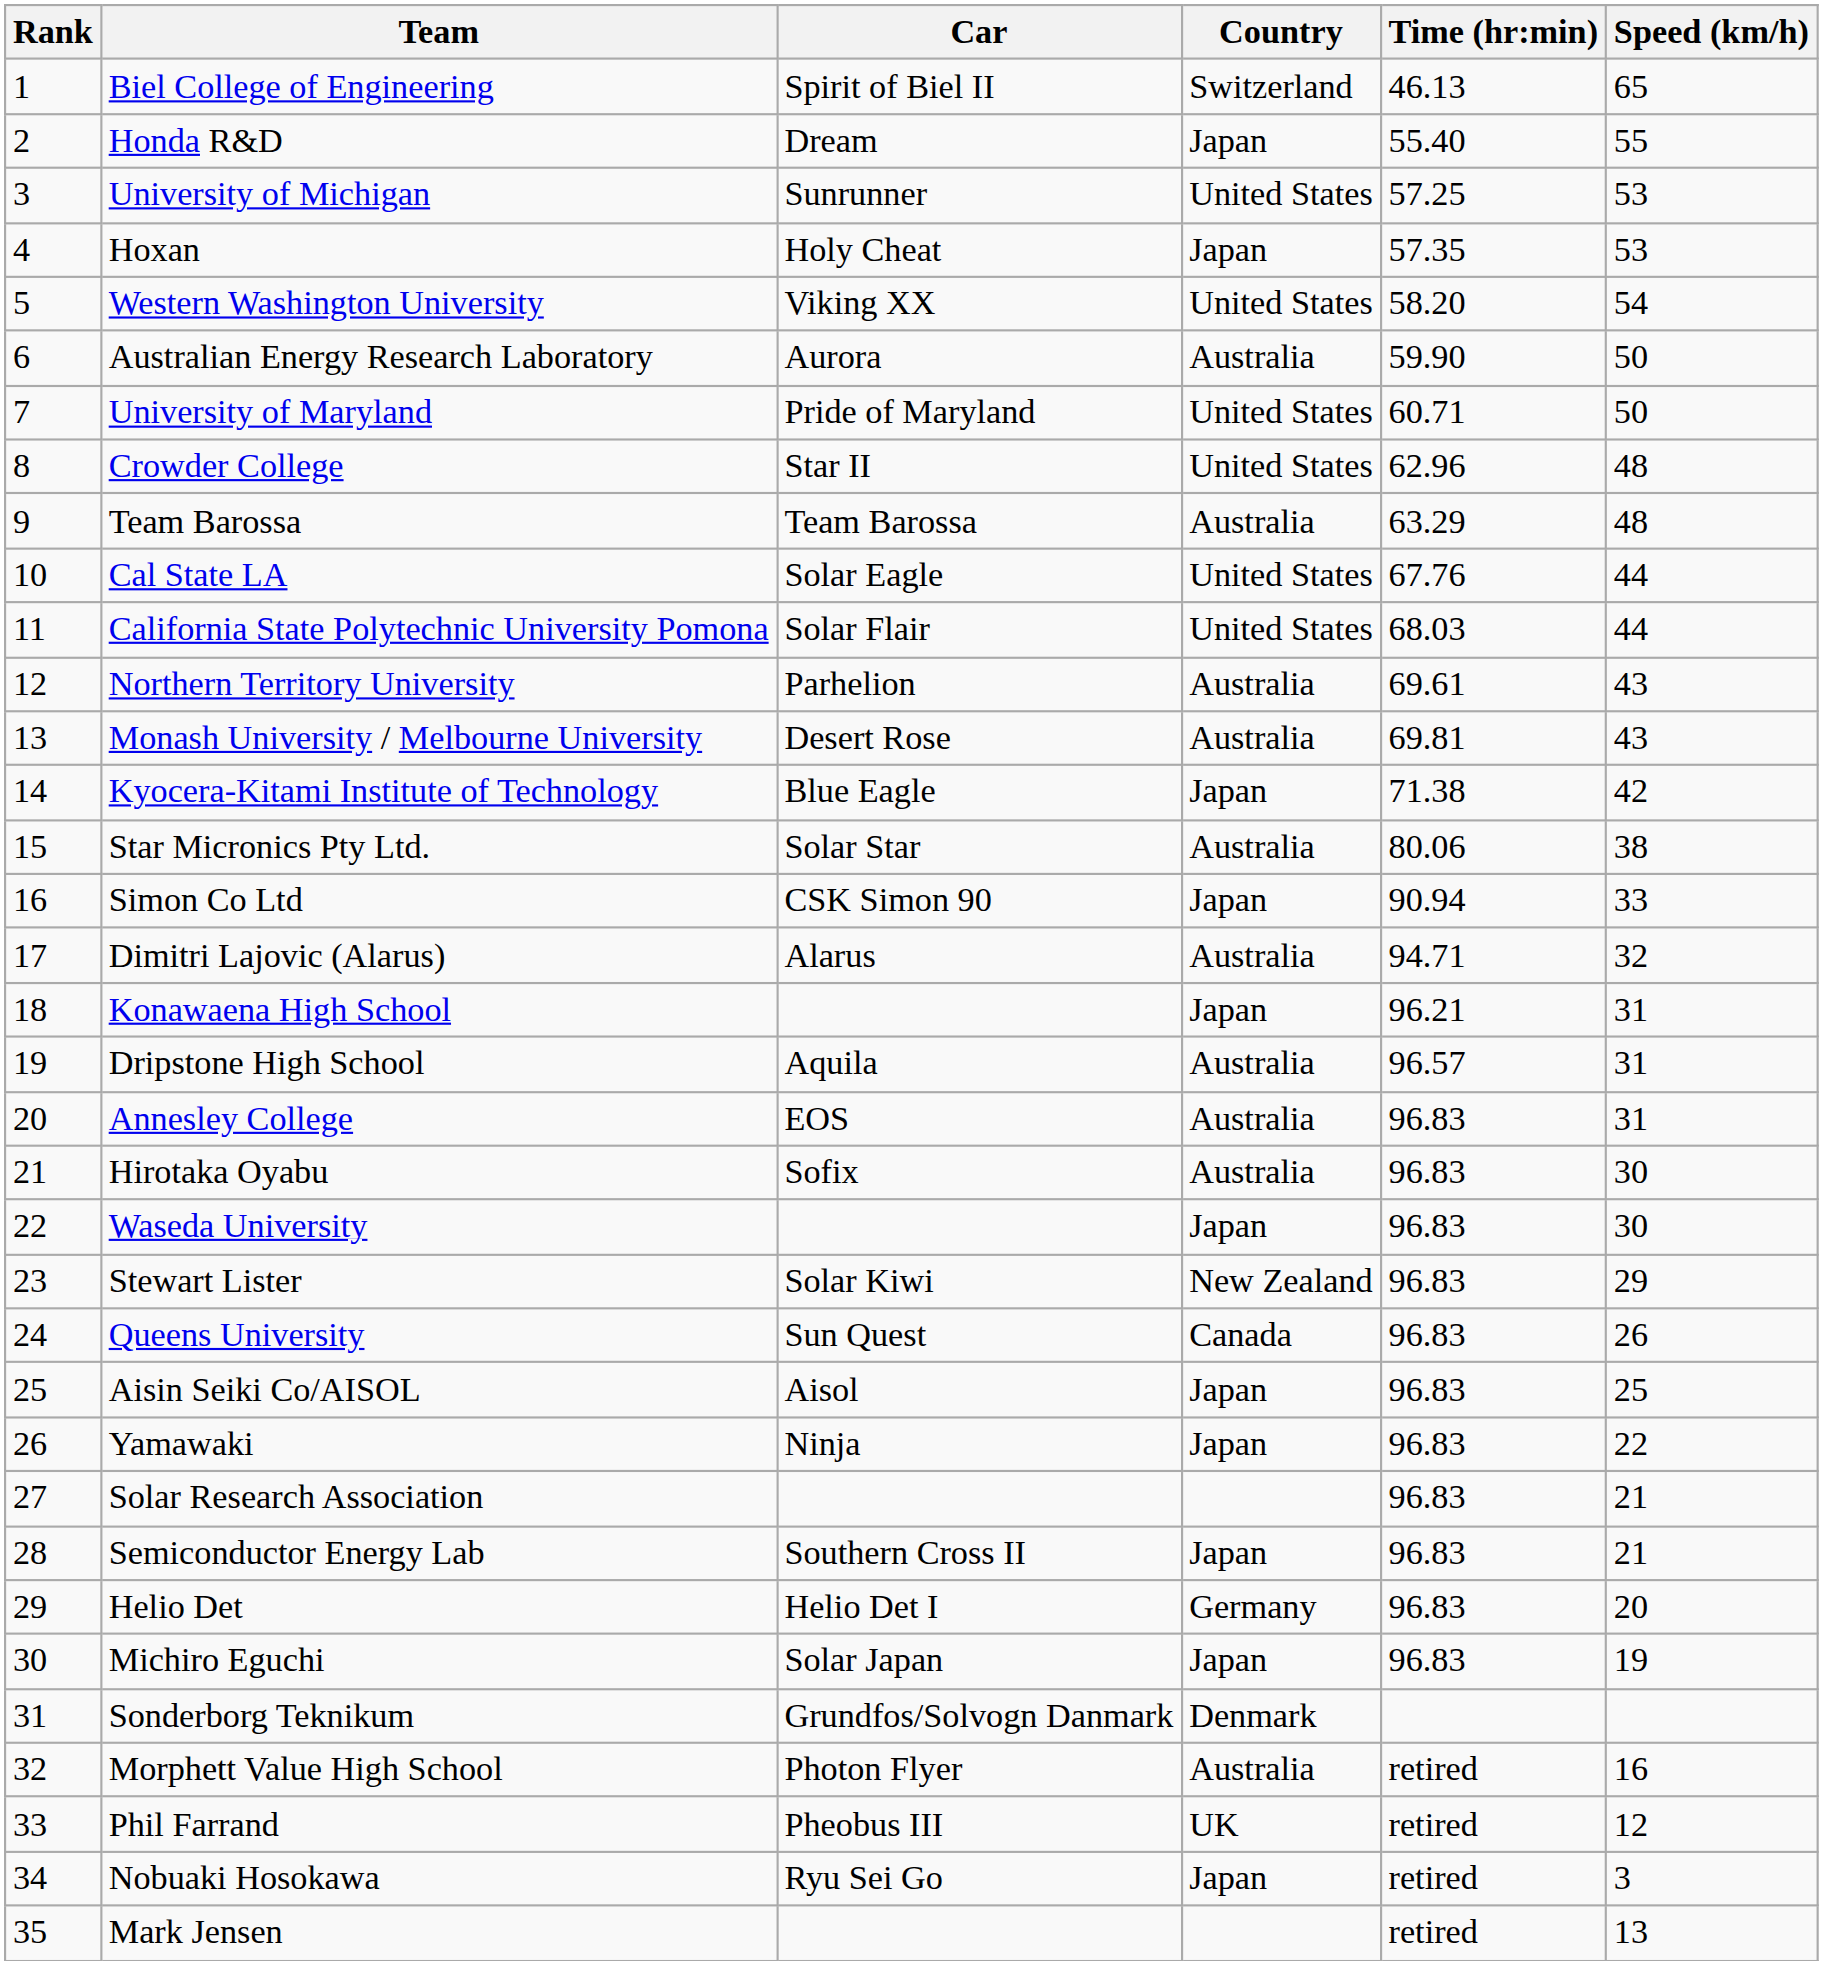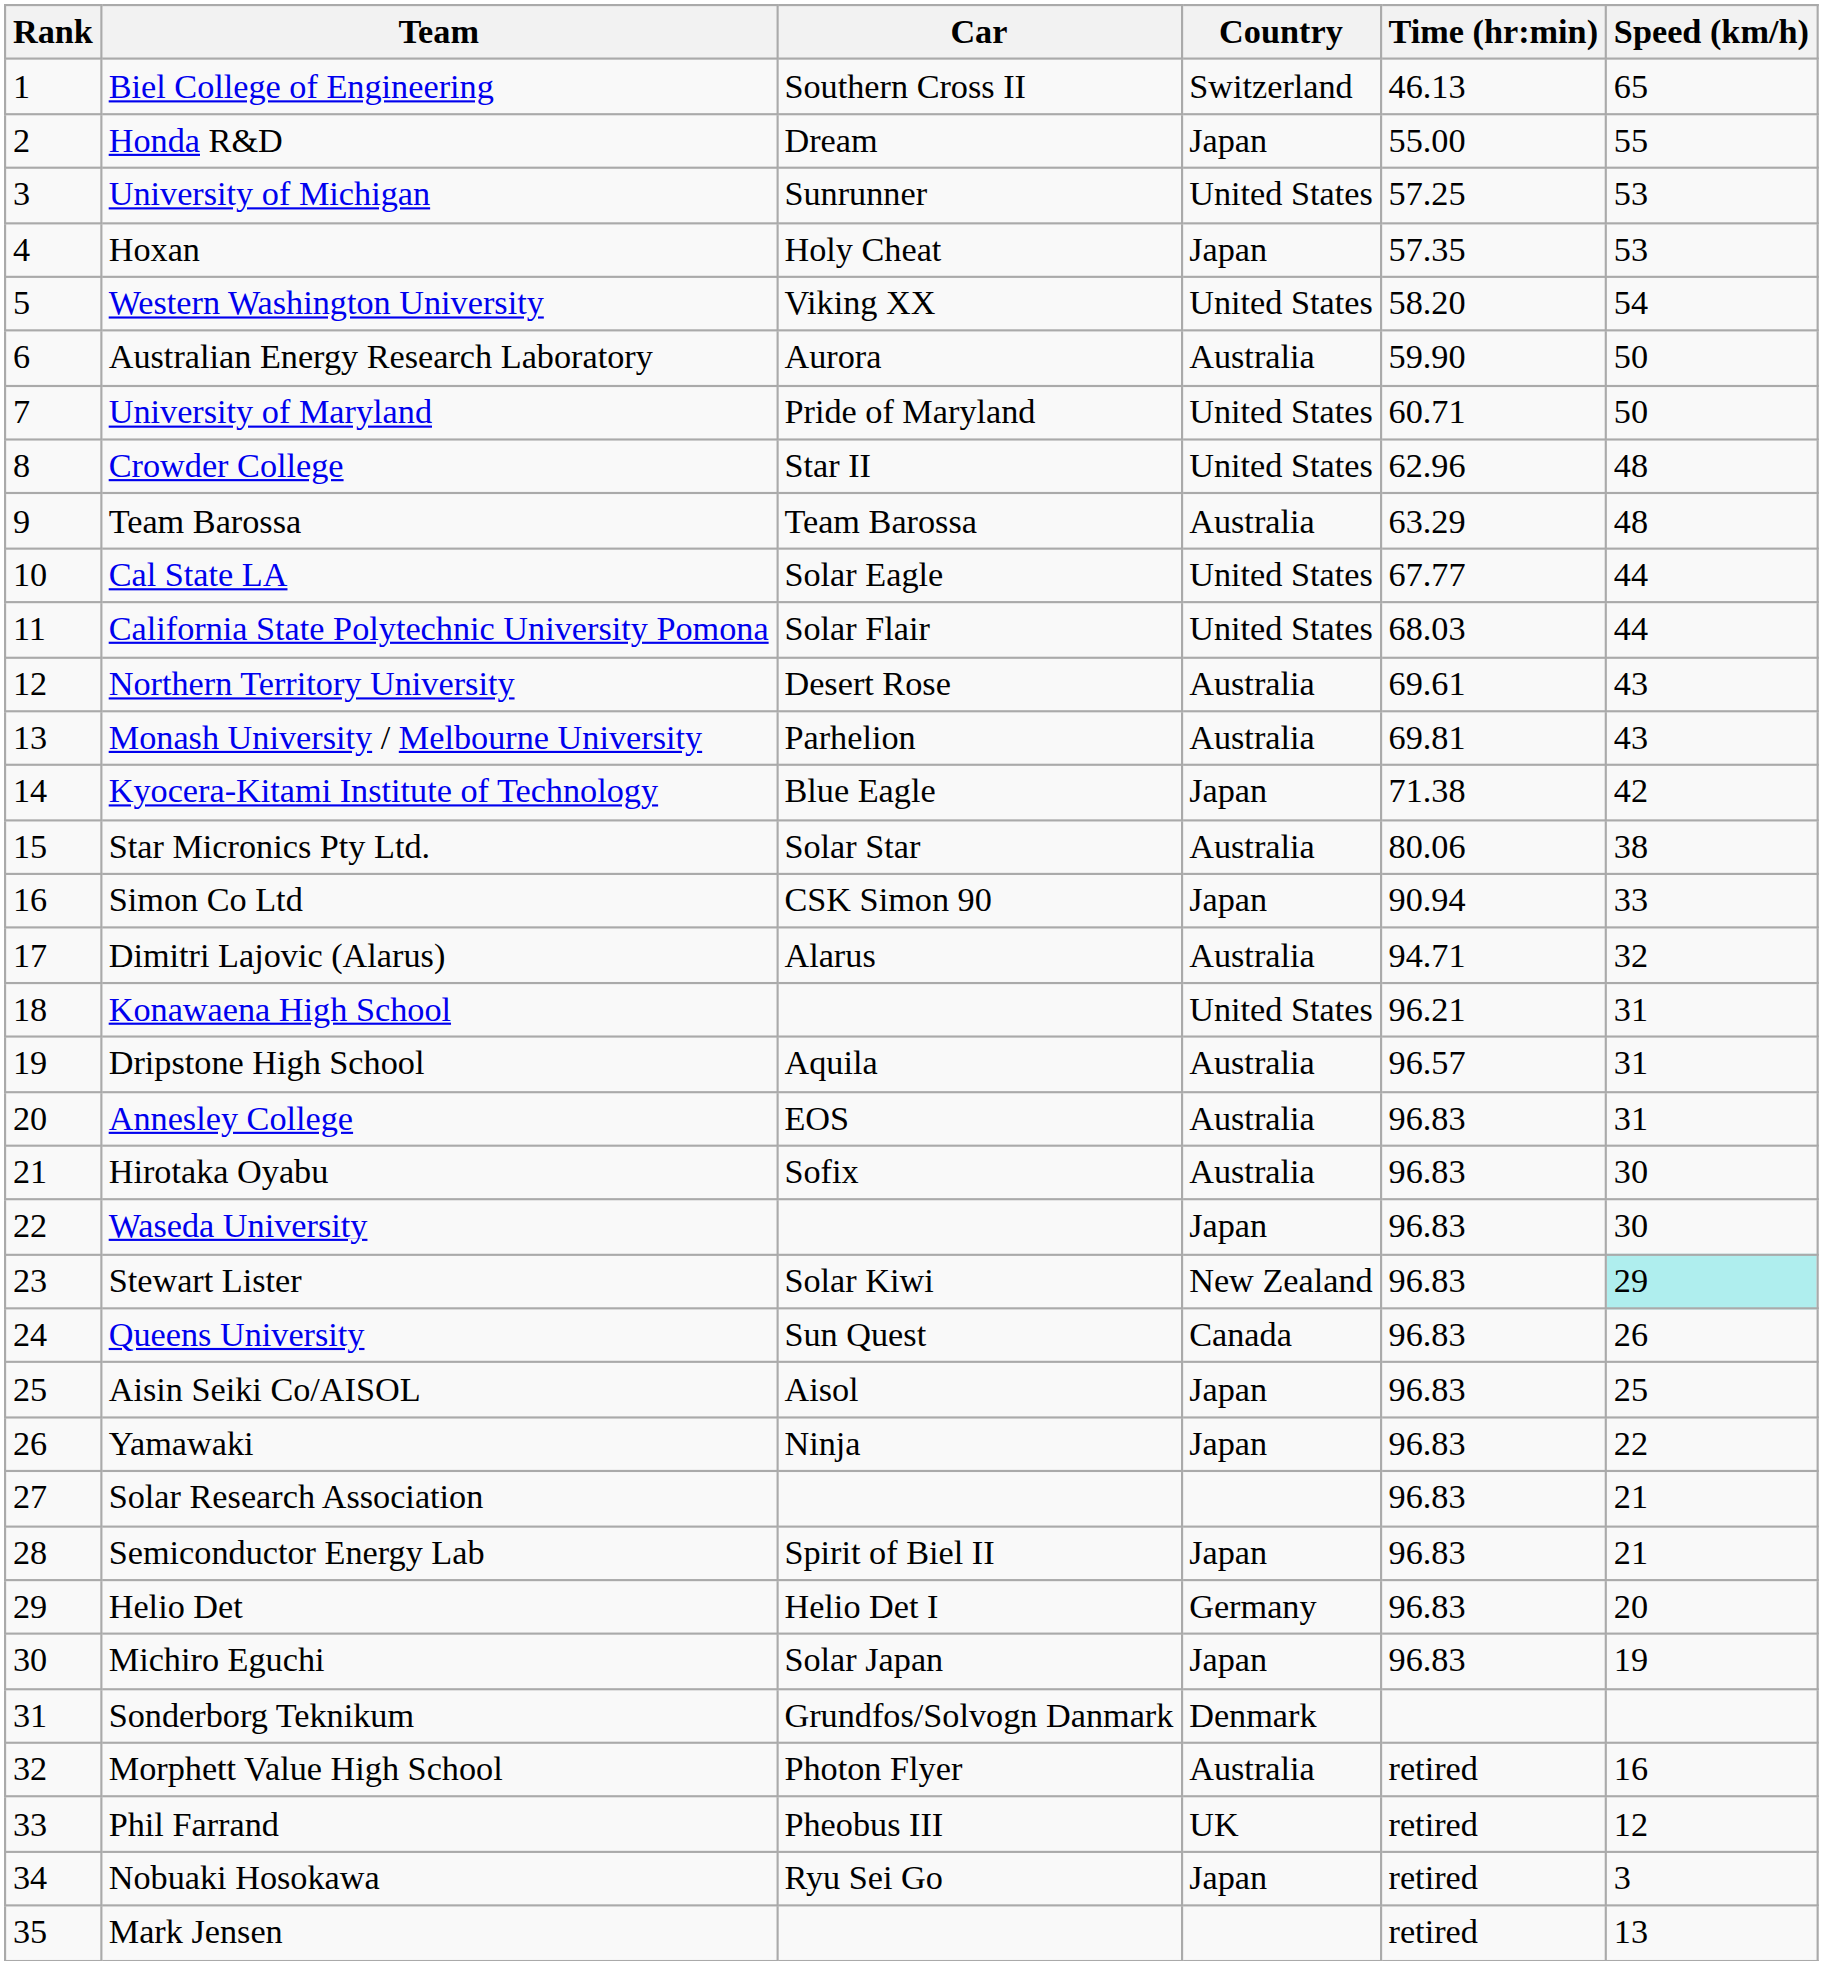Biel College of Engineering | Car: Spirit of Biel II -> Southern Cross II
Honda R&D | Time (hr:min): 55.40 -> 55.00
Cal State LA | Time (hr:min): 67.76 -> 67.77
Northern Territory University | Car: Parhelion -> Desert Rose
Monash University / Melbourne University | Car: Desert Rose -> Parhelion
Konawaena High School | Country: Japan -> United States
Stewart Lister | Speed (km/h): no background -> paleturquoise background
Semiconductor Energy Lab | Car: Southern Cross II -> Spirit of Biel II
